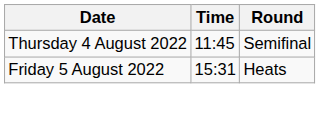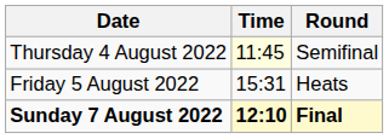Thursday 4 August 2022 | Time: no background -> lightyellow background
+ row: Sunday 7 August 2022 | 12:10 | Final
